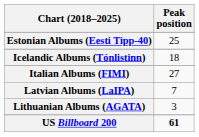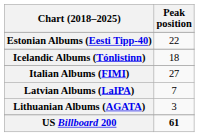Estonian Albums (Eesti Tipp-40) | Peak position: 25 -> 22
